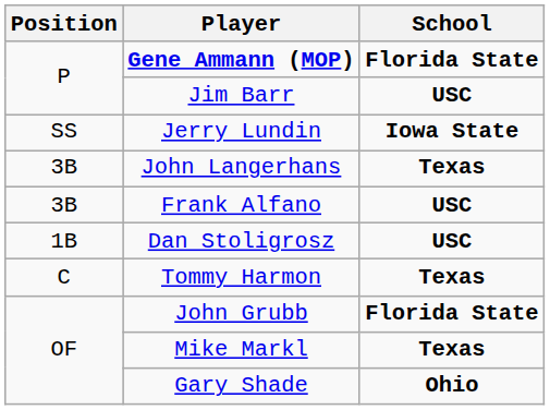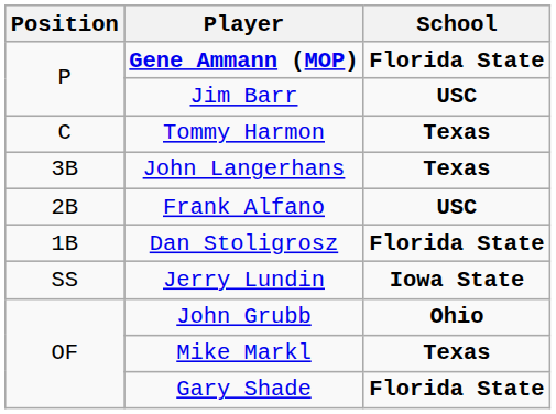rows swapped: Tommy Harmon <-> Jerry Lundin
Frank Alfano | Position: 3B -> 2B
Dan Stoligrosz | School: USC -> Florida State
John Grubb | School: Florida State -> Ohio
Gary Shade | School: Ohio -> Florida State
